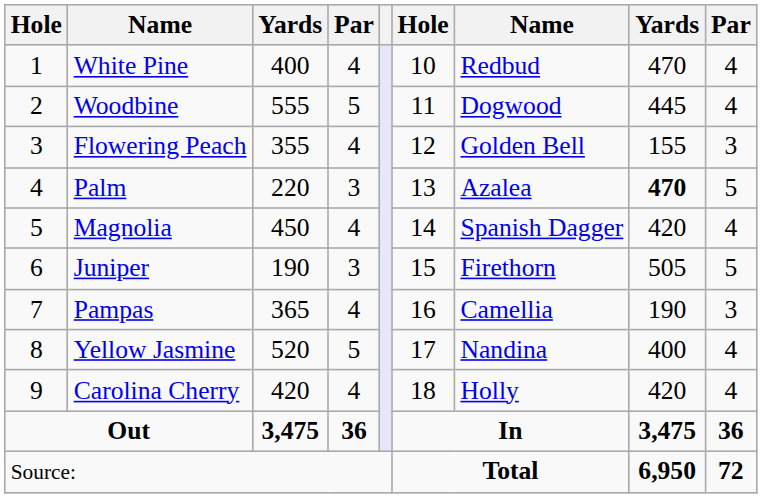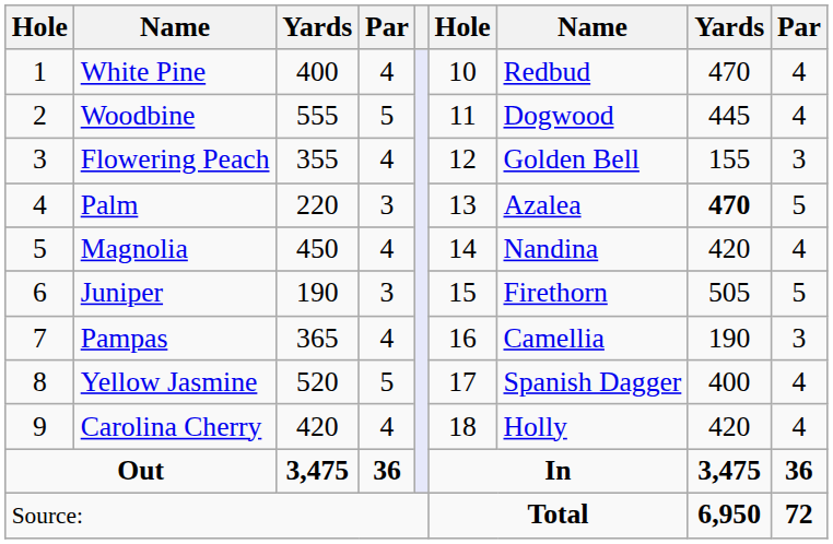Magnolia | column 7: Spanish Dagger -> Nandina
Yellow Jasmine | column 7: Nandina -> Spanish Dagger
